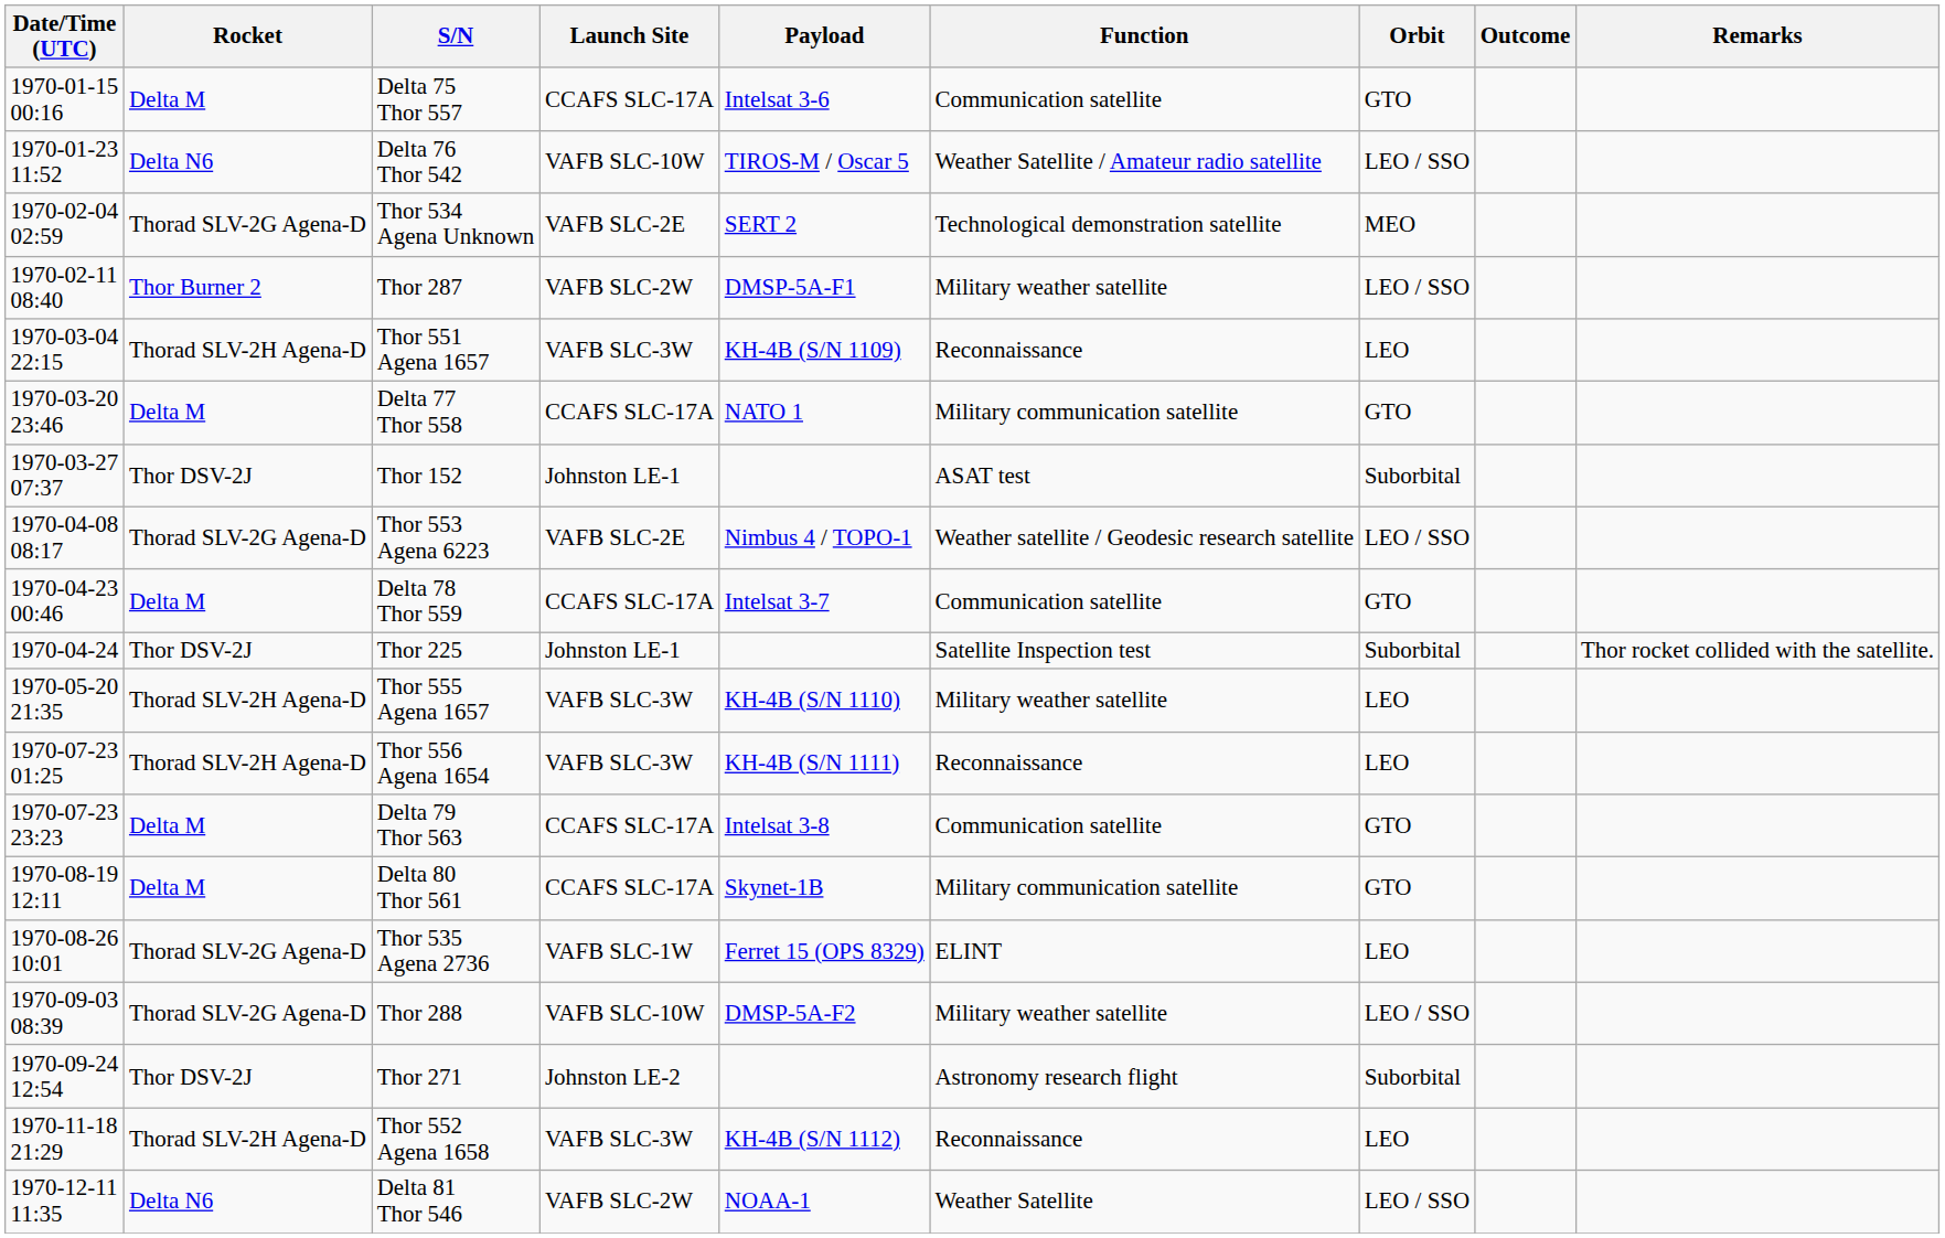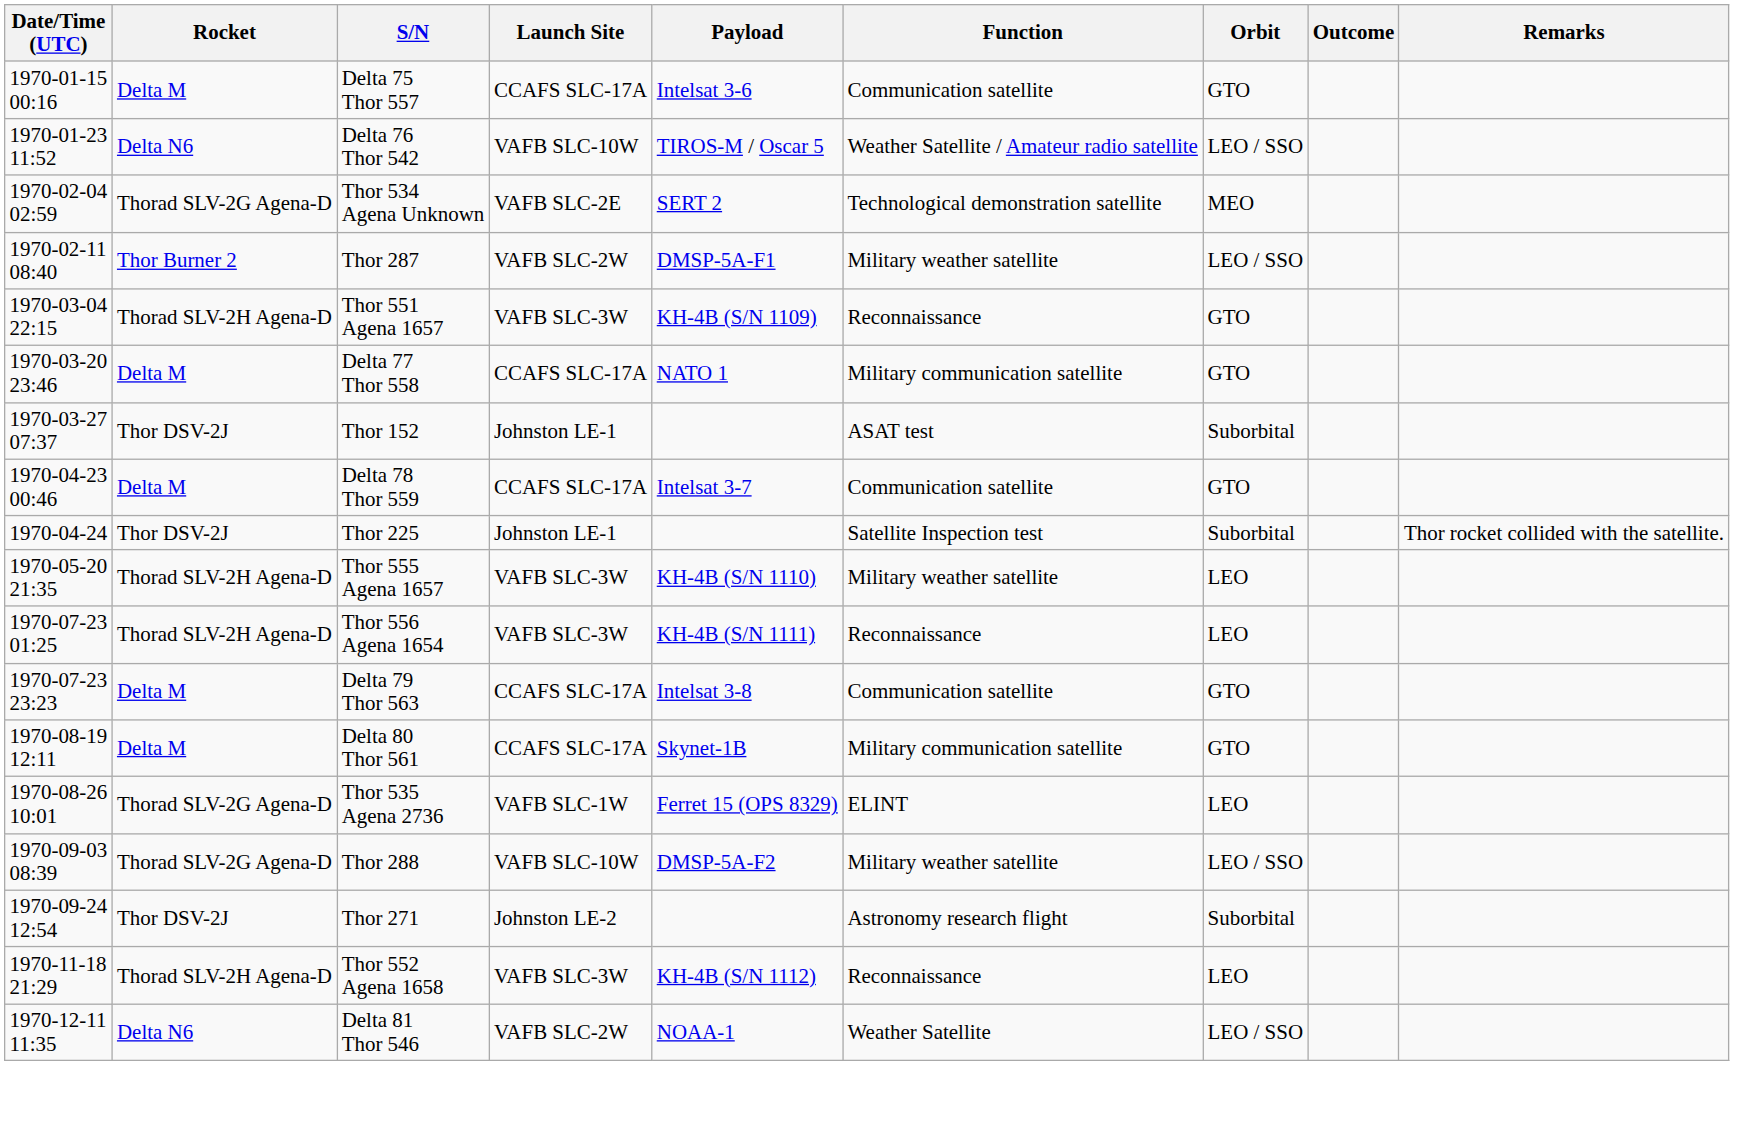Thor 551 Agena 1657 | Orbit: LEO -> GTO
- row: 1970-04-08 08:17 | Thorad SLV-2G Agena-D | Thor 553 Agena 6223 | VAFB SLC-2E | Nimbus 4 / TOPO-1 | Weather satellite / Geodesic research satellite | LEO / SSO
